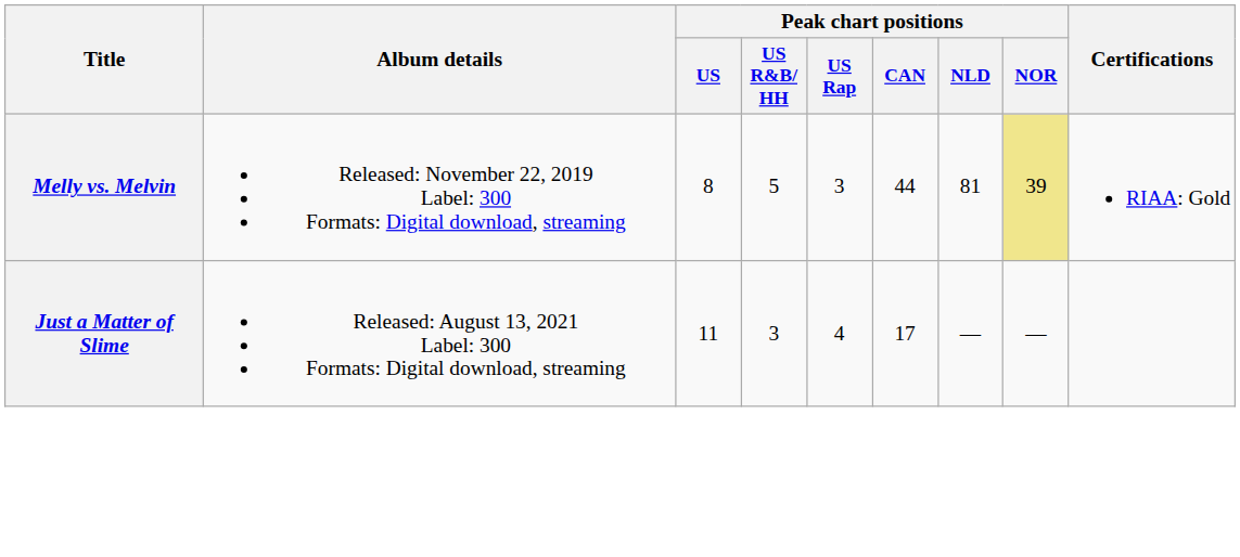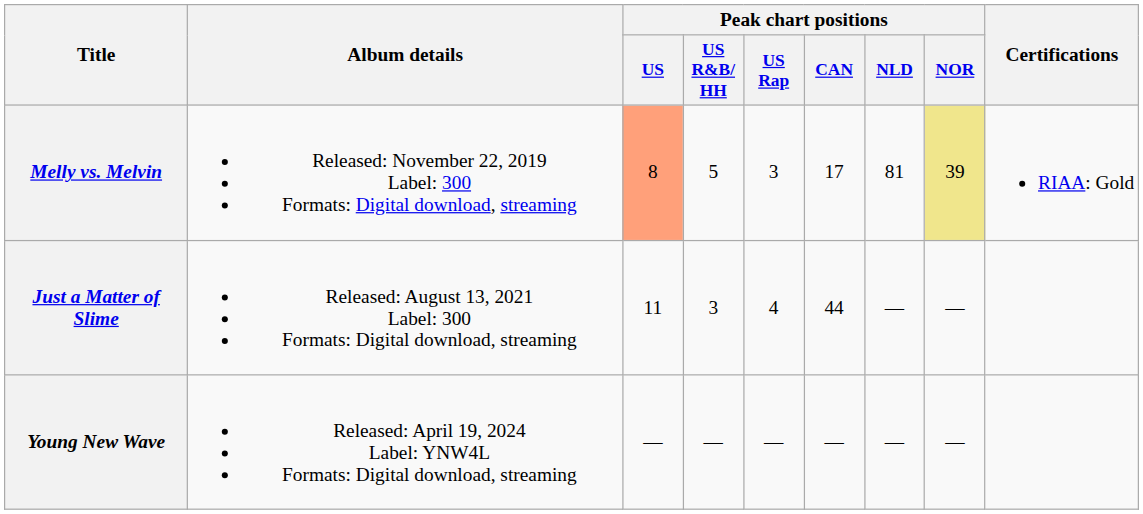Melly vs. Melvin | Peak chart positions / US: no background -> lightsalmon background
Melly vs. Melvin | Peak chart positions / CAN: 44 -> 17
Just a Matter of Slime | Peak chart positions / CAN: 17 -> 44
+ row: Young New Wave | Released: April 19, 2024 Label: YNW4L Formats: Digital download, streaming | — | — | — | — | — | —
